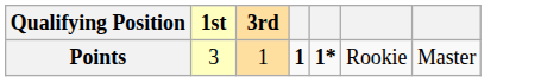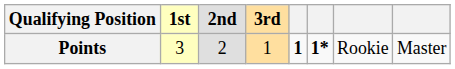+ column: 2nd | 2
